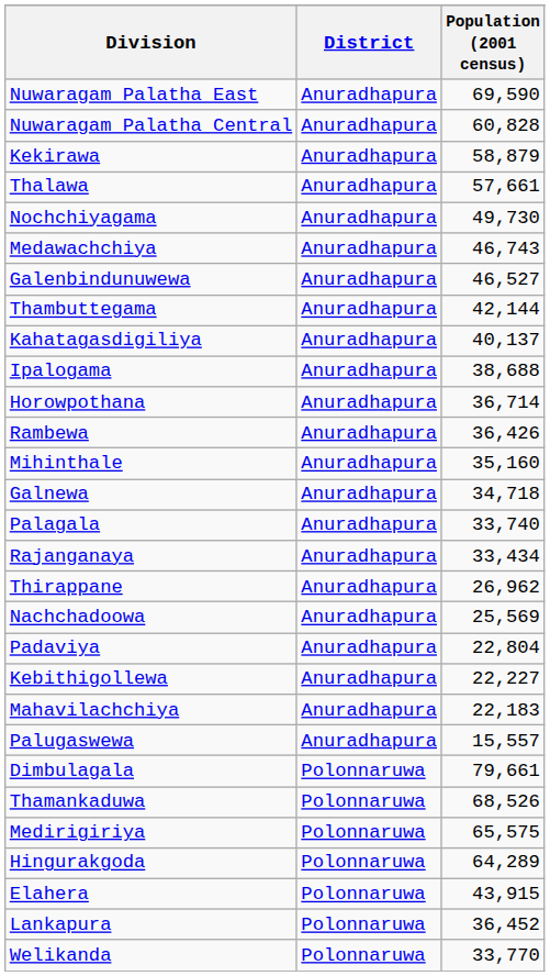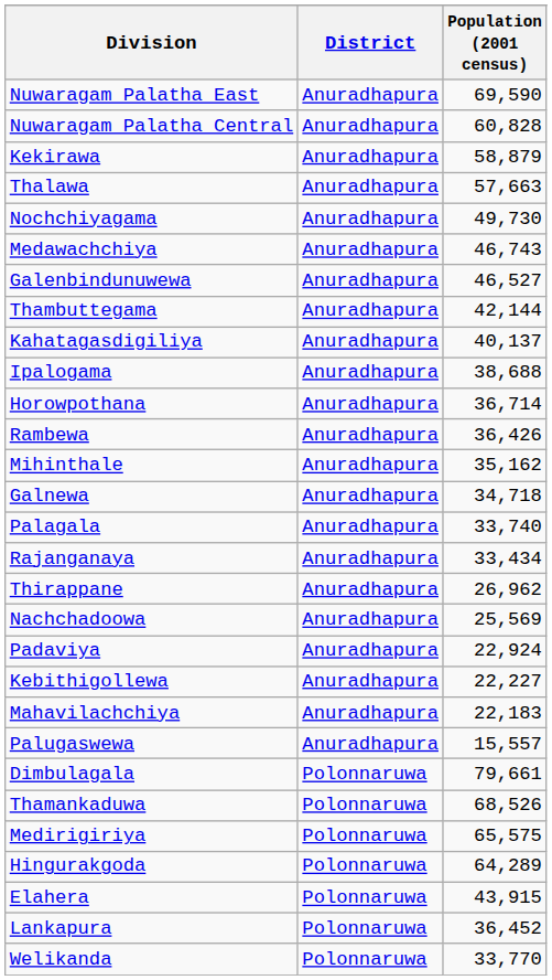Thalawa | Population (2001 census): 57,661 -> 57,663
Mihinthale | Population (2001 census): 35,160 -> 35,162
Padaviya | Population (2001 census): 22,804 -> 22,924
